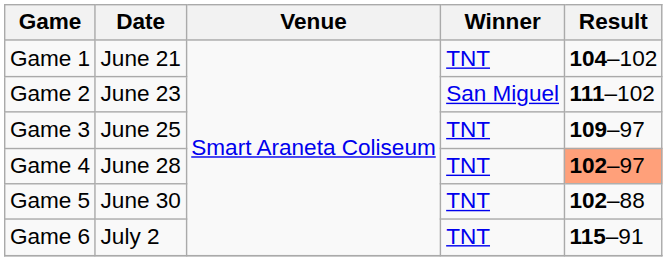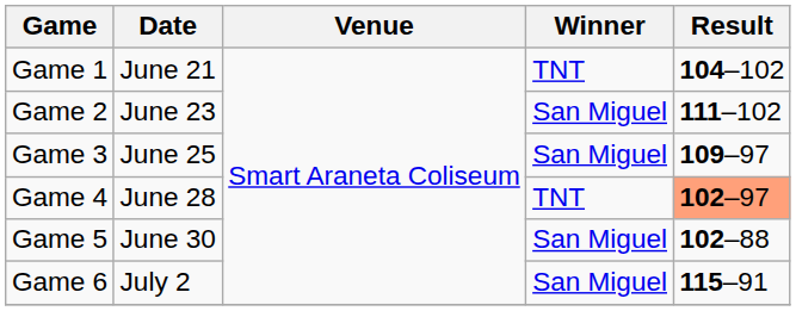Game 3 | Winner: TNT -> San Miguel
Game 5 | Winner: TNT -> San Miguel
Game 6 | Winner: TNT -> San Miguel
